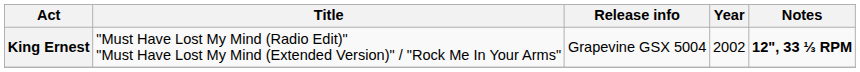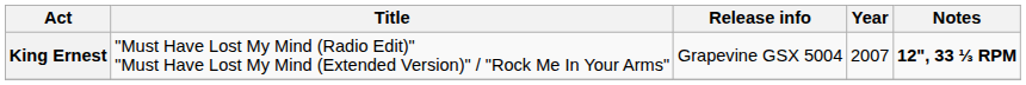King Ernest | Year: 2002 -> 2007
